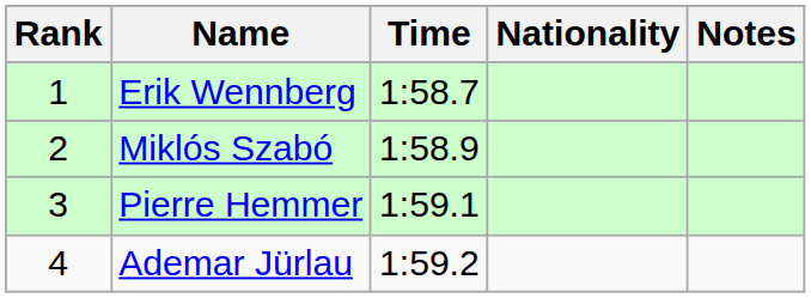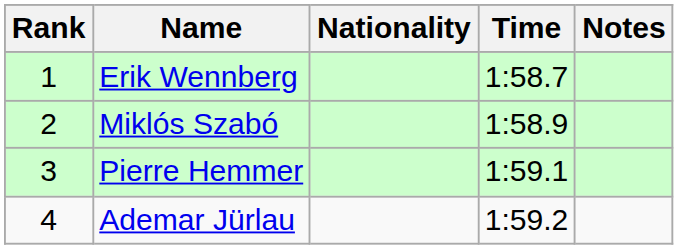columns swapped: Nationality <-> Time
